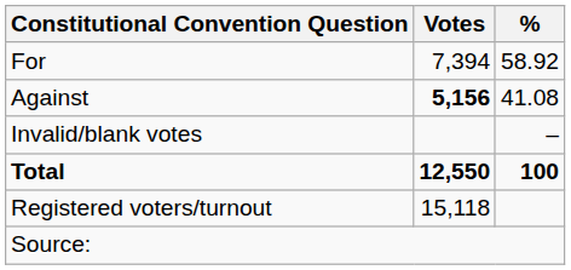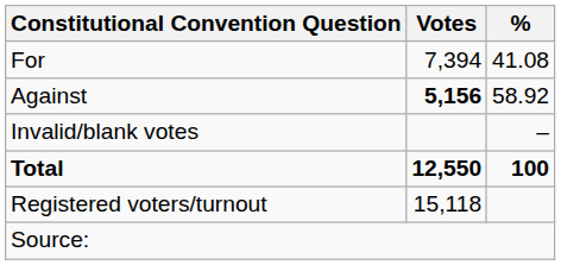For | %: 58.92 -> 41.08
Against | %: 41.08 -> 58.92
